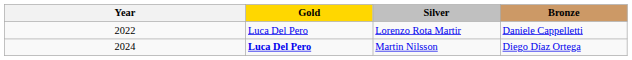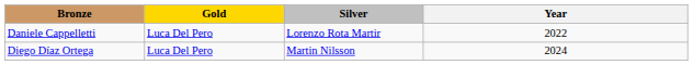columns swapped: Year <-> Bronze
Martin Nilsson | Gold: bold -> normal
